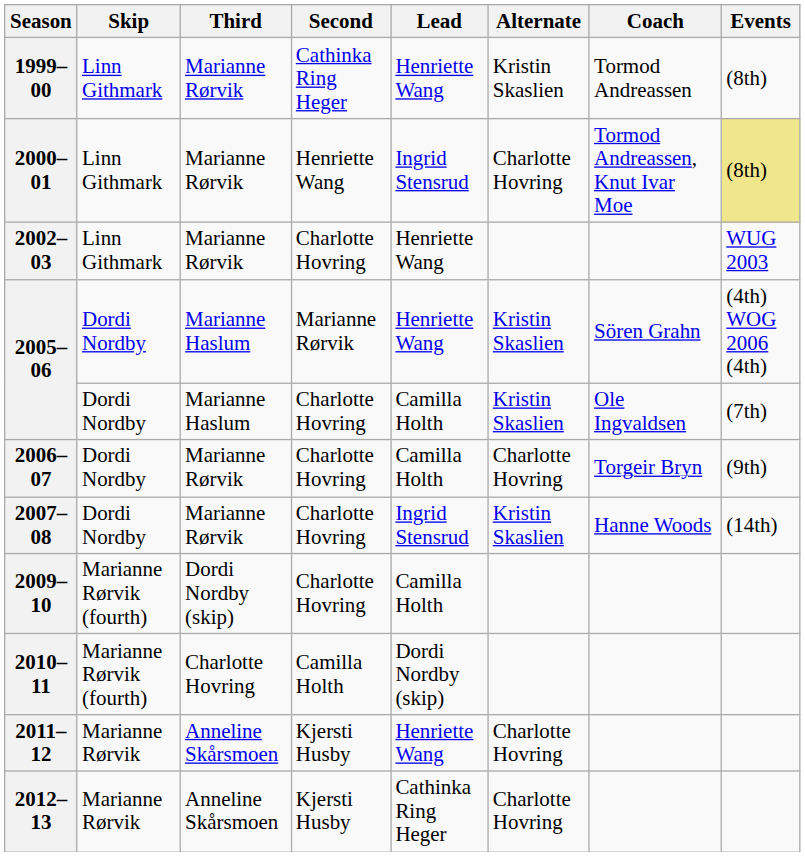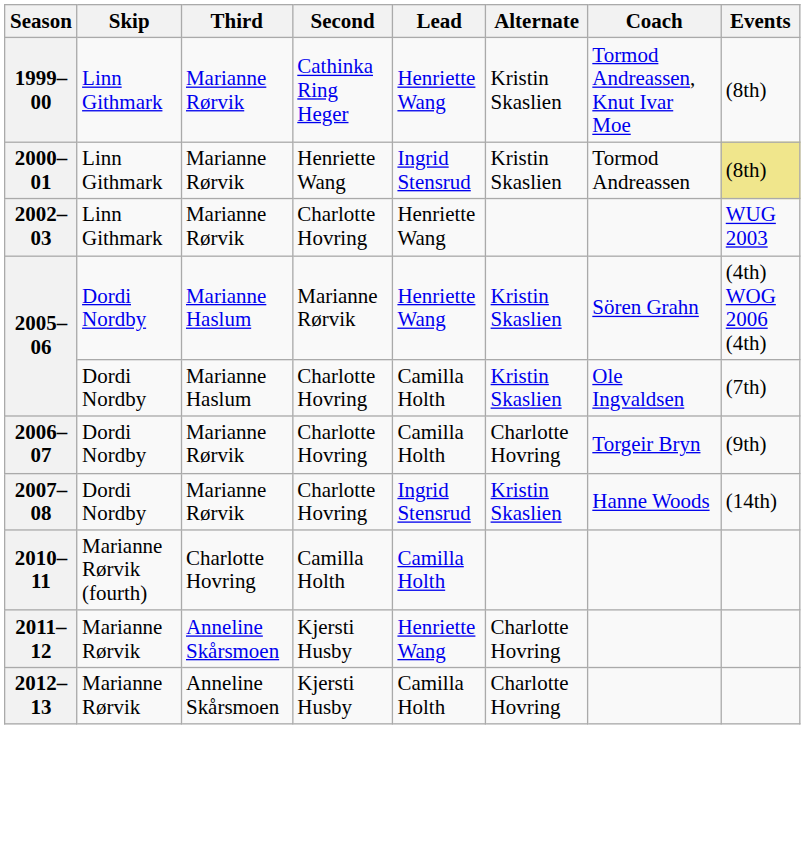1999–00 | Coach: Tormod Andreassen -> Tormod Andreassen, Knut Ivar Moe
2000–01 | Alternate: Charlotte Hovring -> Kristin Skaslien
2000–01 | Coach: Tormod Andreassen, Knut Ivar Moe -> Tormod Andreassen
- row: 2009–10 | Marianne Rørvik (fourth) | Dordi Nordby (skip) | Charlotte Hovring | Camilla Holth
2010–11 | Lead: Dordi Nordby (skip) -> Camilla Holth
2012–13 | Lead: Cathinka Ring Heger -> Camilla Holth
